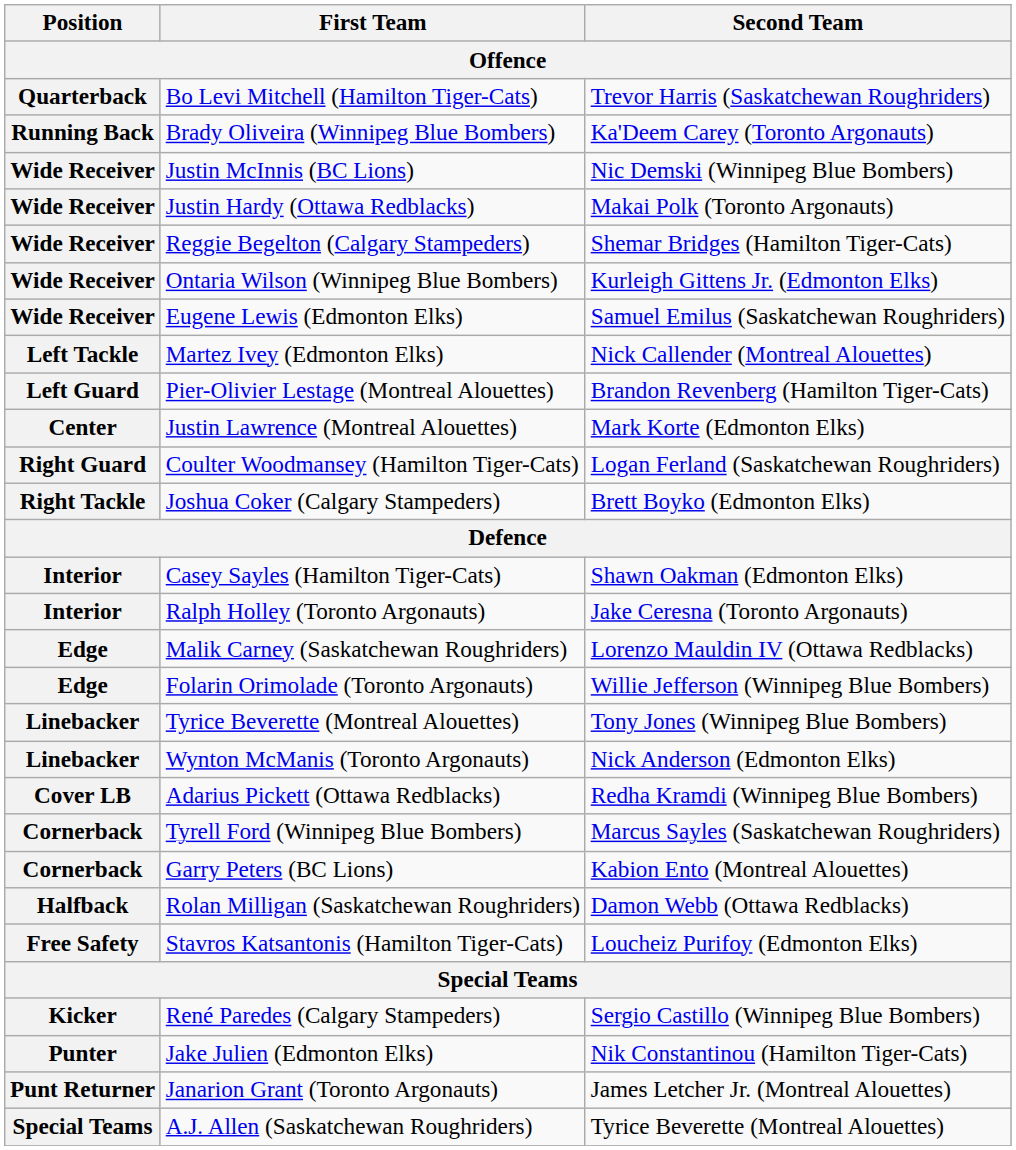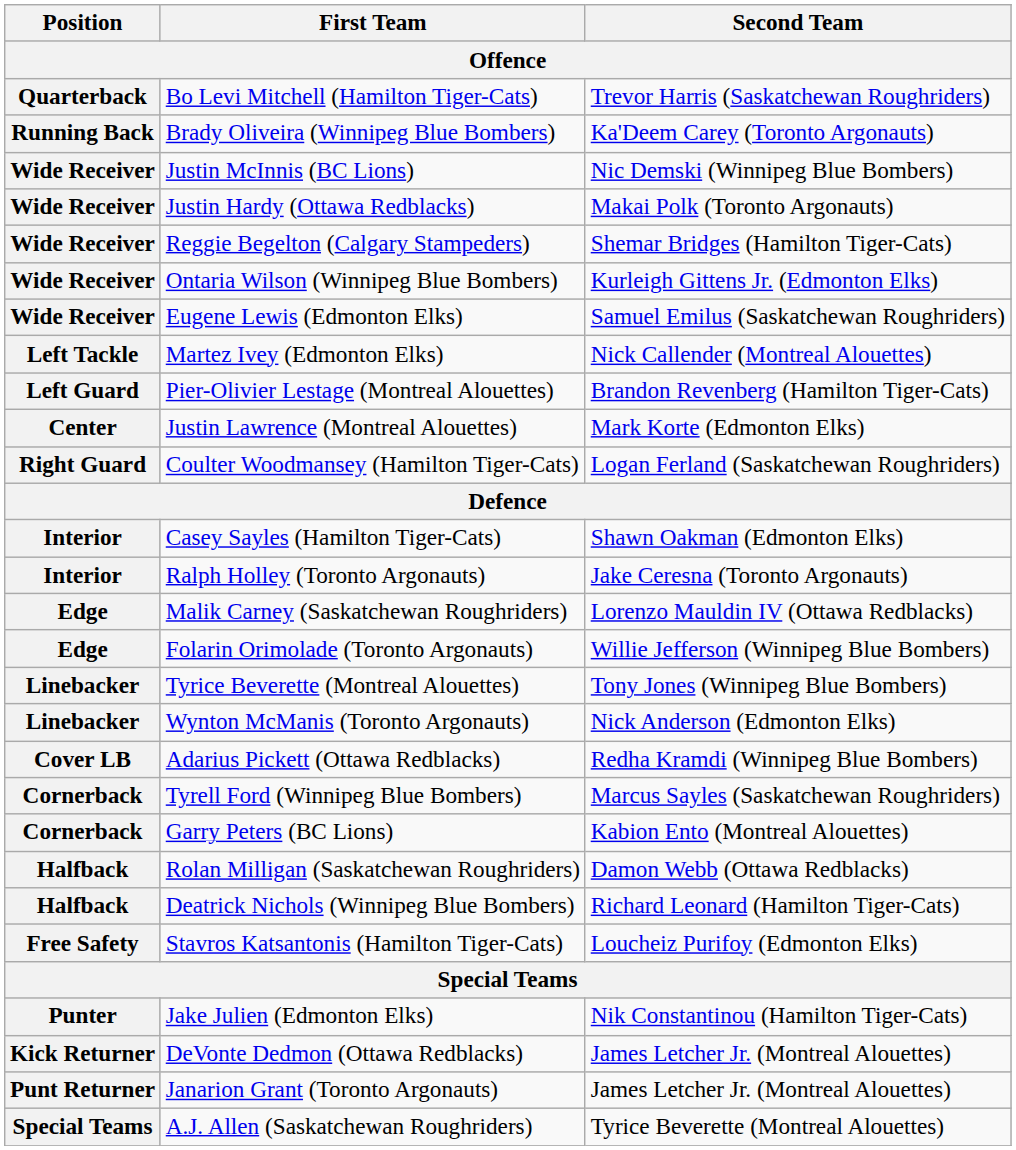- row: Right Tackle | Joshua Coker (Calgary Stampeders) | Brett Boyko (Edmonton Elks)
+ row: Halfback | Deatrick Nichols (Winnipeg Blue Bombers) | Richard Leonard (Hamilton Tiger-Cats)
- row: Kicker | René Paredes (Calgary Stampeders) | Sergio Castillo (Winnipeg Blue Bombers)
+ row: Kick Returner | DeVonte Dedmon (Ottawa Redblacks) | James Letcher Jr. (Montreal Alouettes)
